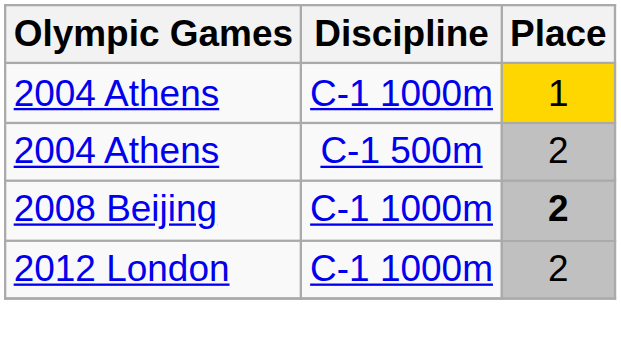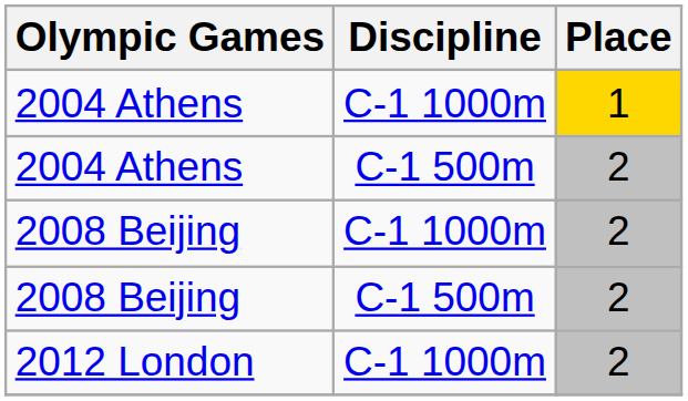2008 Beijing / C-1 1000m | Place: bold -> normal
+ row: 2008 Beijing | C-1 500m | 2
